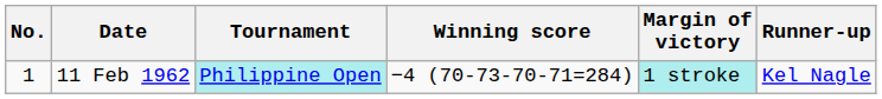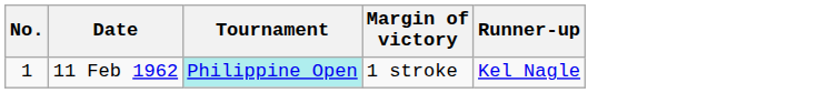- column: Winning score | −4 (70-73-70-71=284)
11 Feb 1962 | Margin of victory: paleturquoise background -> no background
